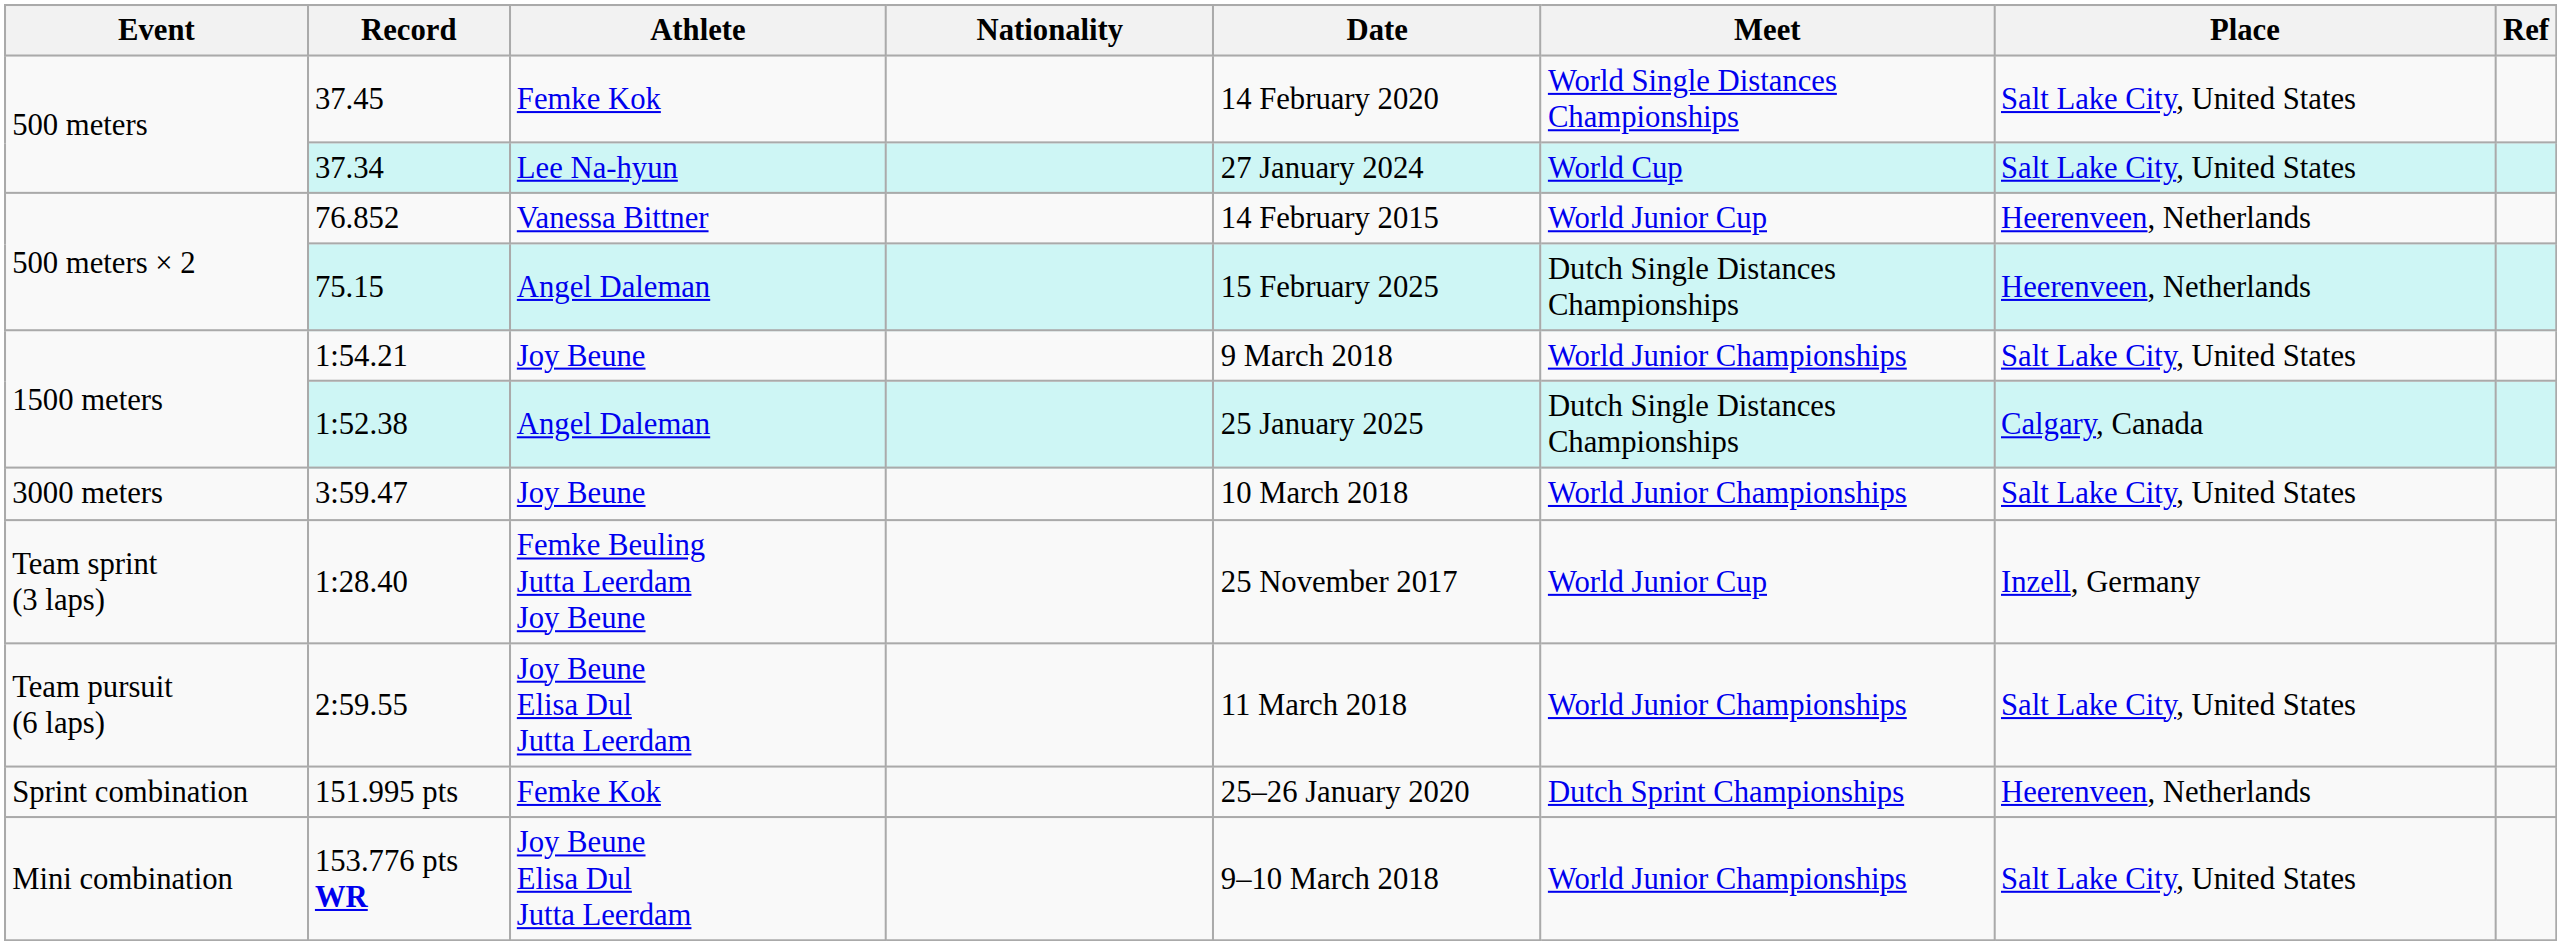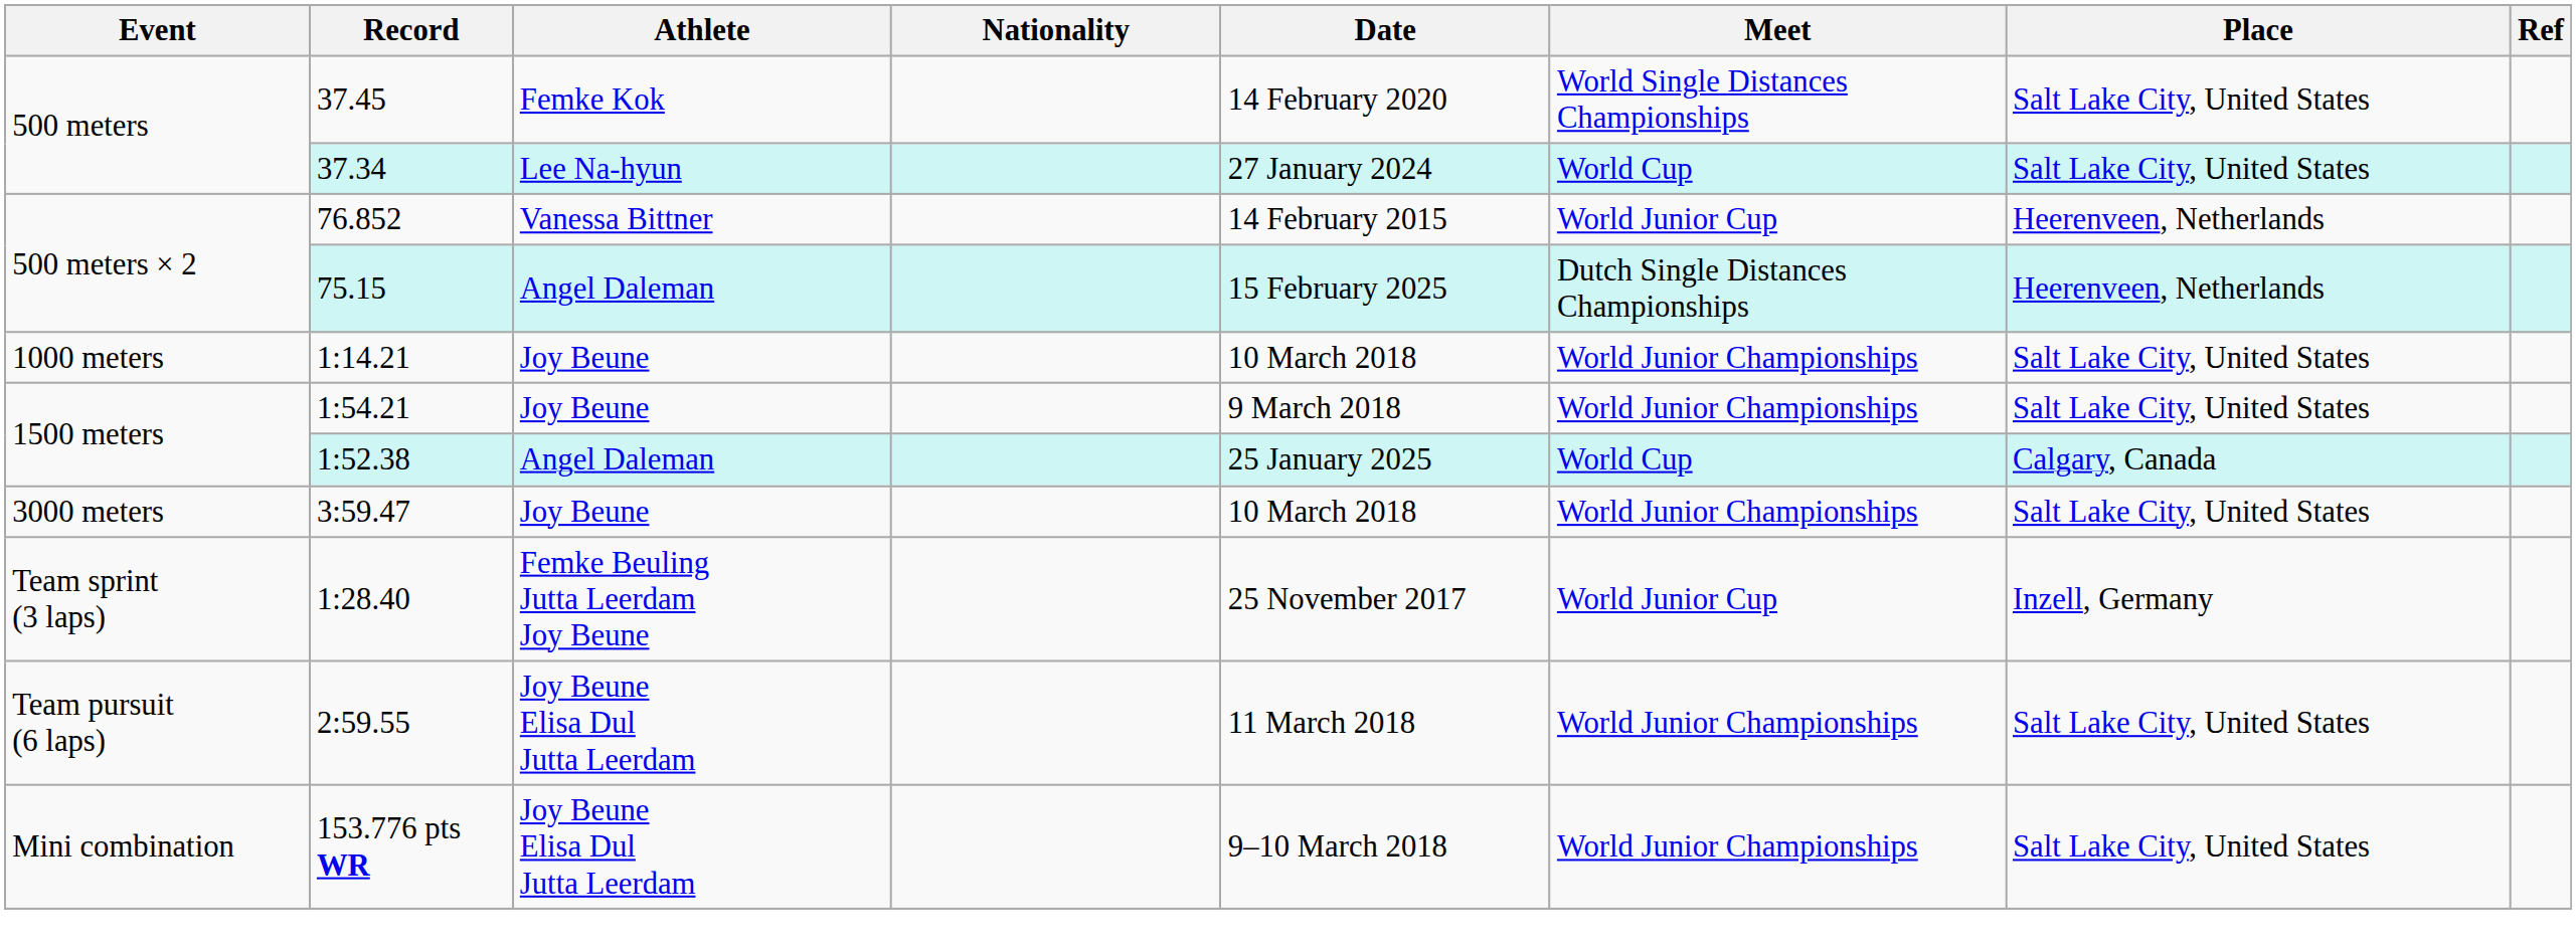+ row: 1000 meters | 1:14.21 | Joy Beune | 10 March 2018 | World Junior Championships | Salt Lake City, United States
1:52.38 | Meet: Dutch Single Distances Championships -> World Cup
- row: Sprint combination | 151.995 pts | Femke Kok | 25–26 January 2020 | Dutch Sprint Championships | Heerenveen, Netherlands
